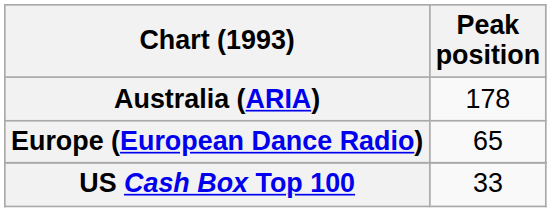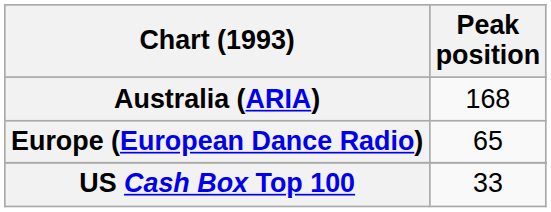Australia (ARIA) | Peak position: 178 -> 168
